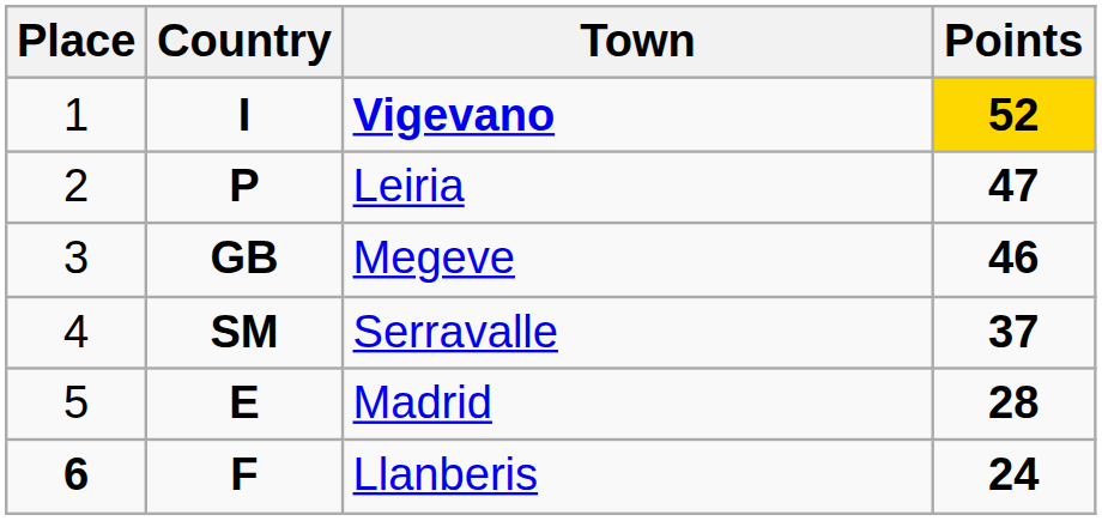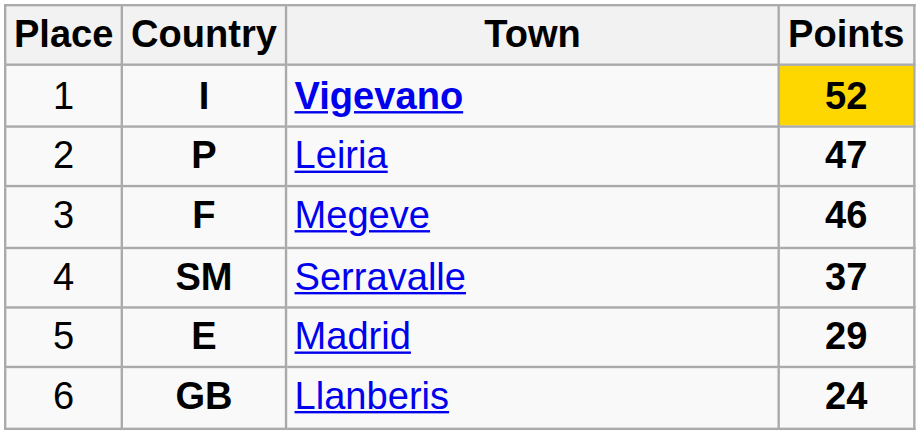Megeve | Country: GB -> F
Madrid | Points: 28 -> 29
Llanberis | Place: bold -> normal
Llanberis | Country: F -> GB
